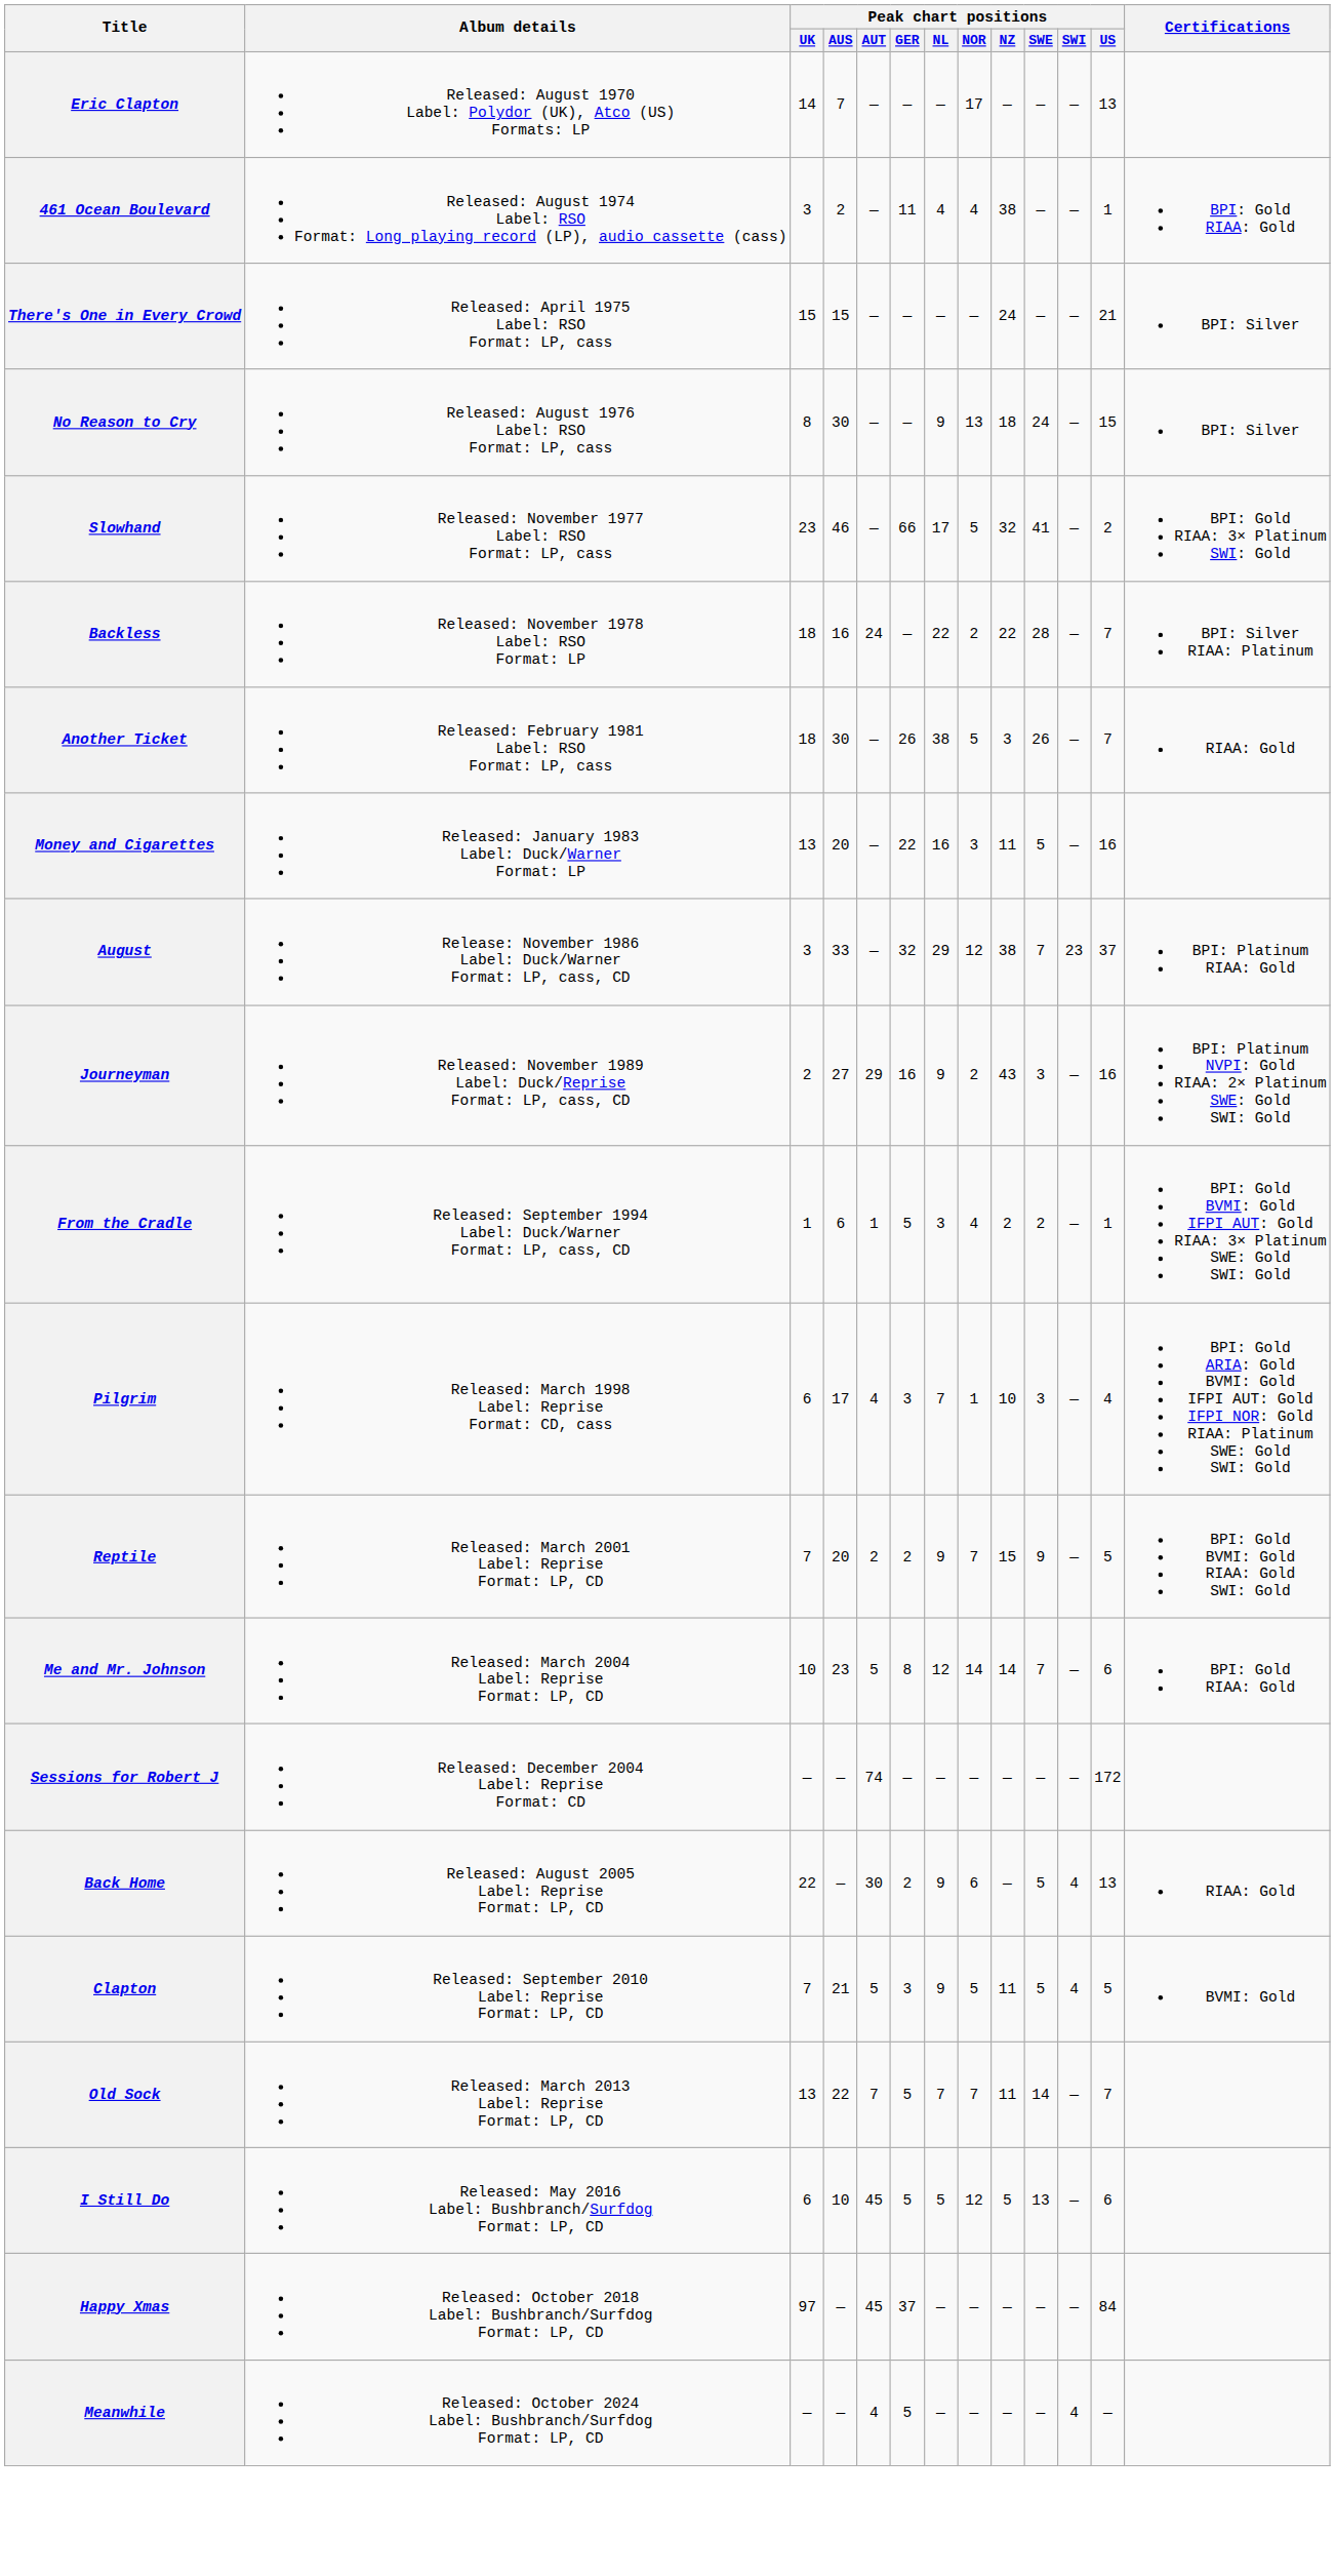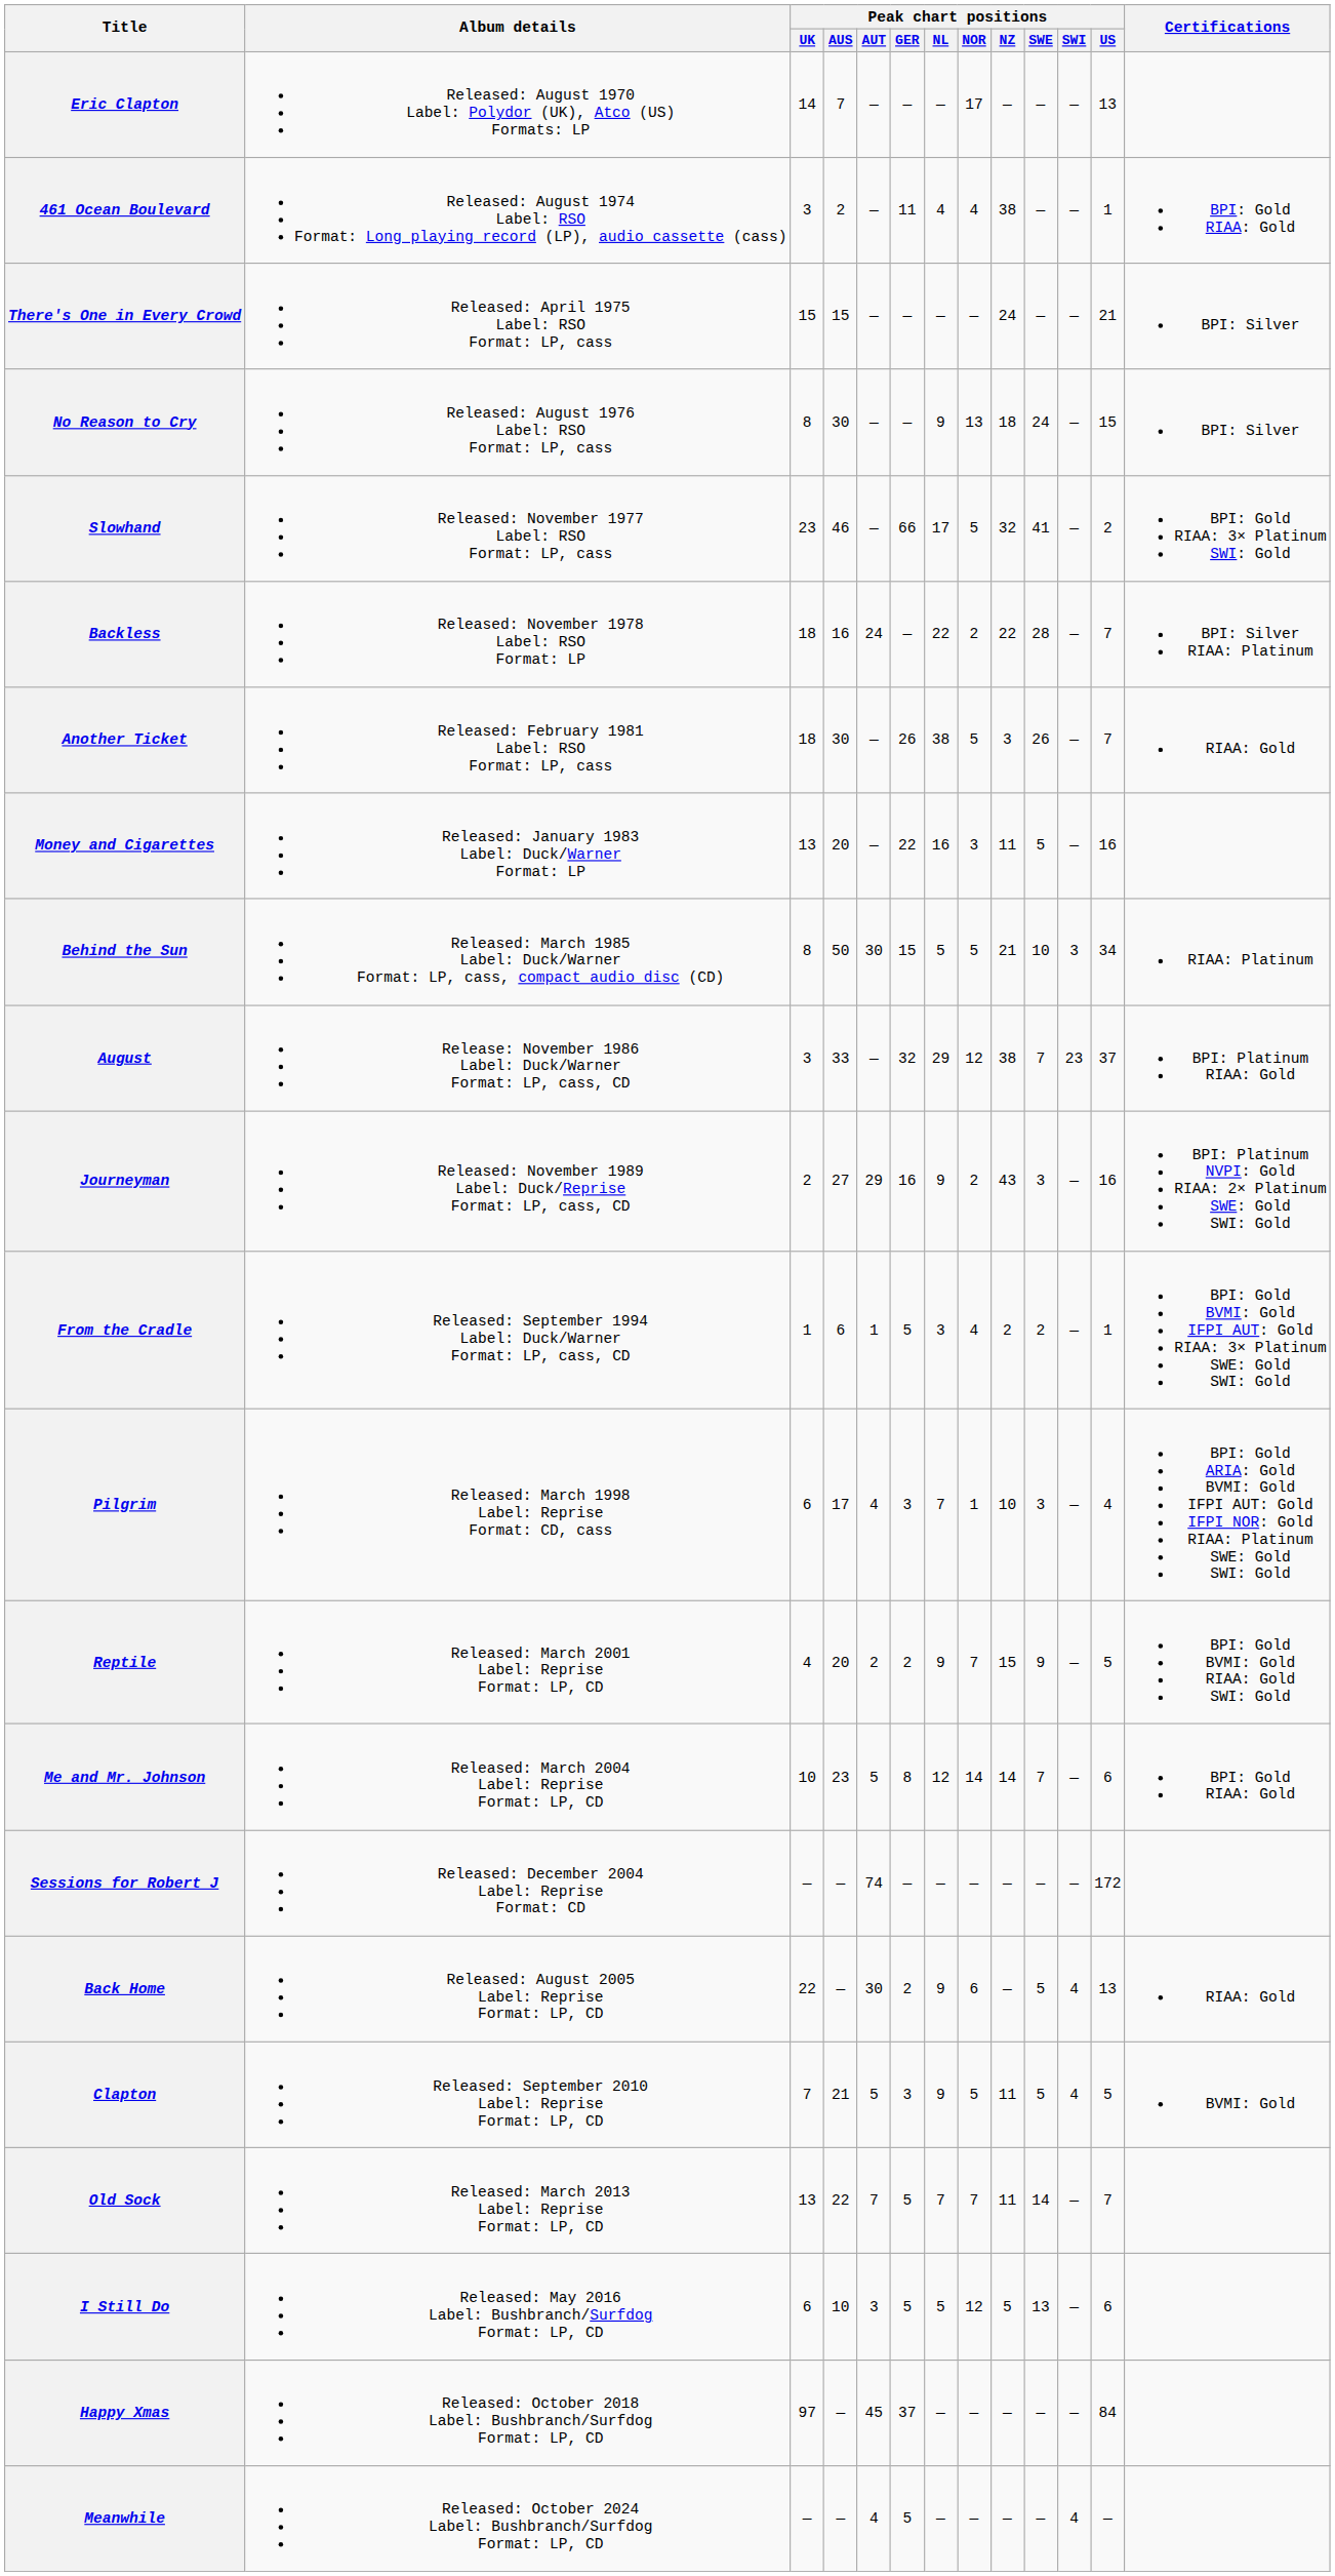+ row: Behind the Sun | Released: March 1985 Label: Duck/Warner Format: LP, cass, compact audio disc (CD) | 8 | 50 | 30 | 15 | 5 | 5 | 21 | 10 | 3 | 34 | RIAA: Platinum
Reptile | Peak chart positions / UK: 7 -> 4
I Still Do | Peak chart positions / AUT: 45 -> 3
